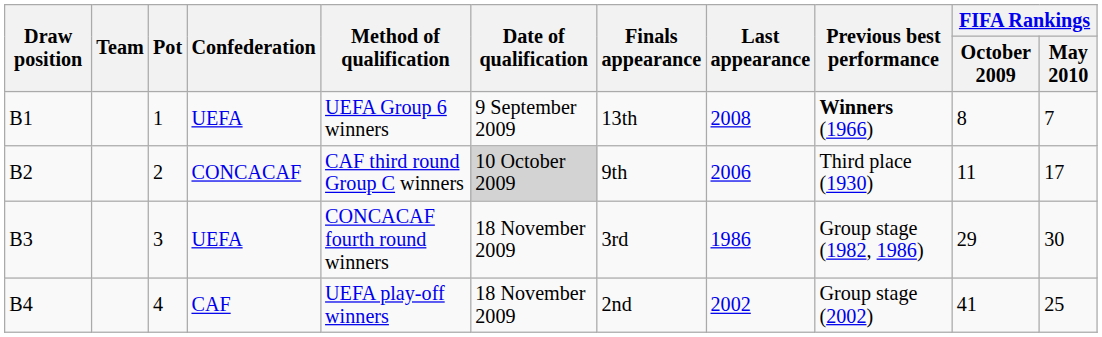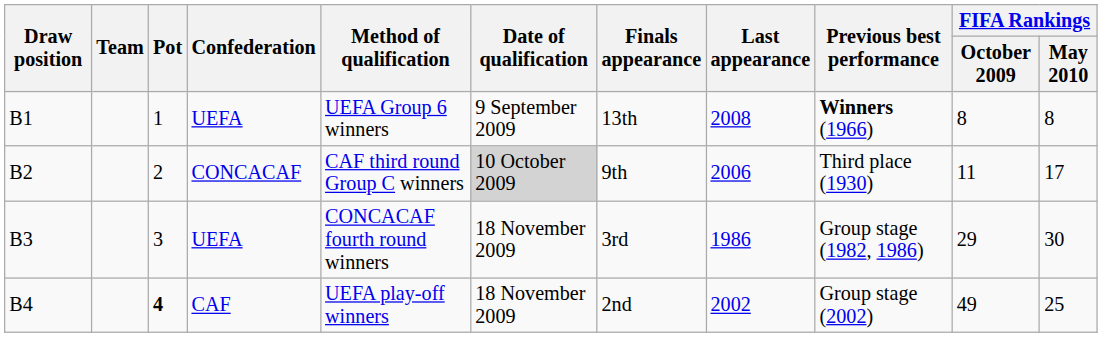B1 | FIFA Rankings / May 2010: 7 -> 8
B4 | Pot: normal -> bold
B4 | FIFA Rankings / October 2009: 41 -> 49
